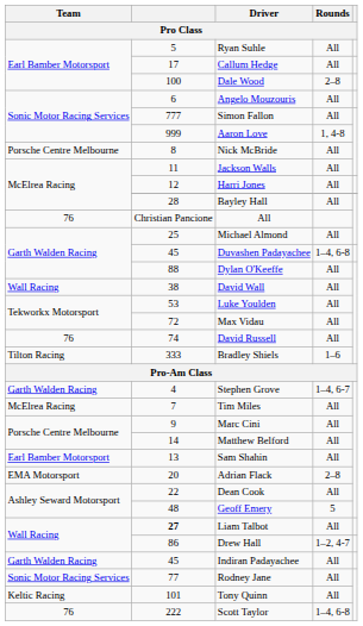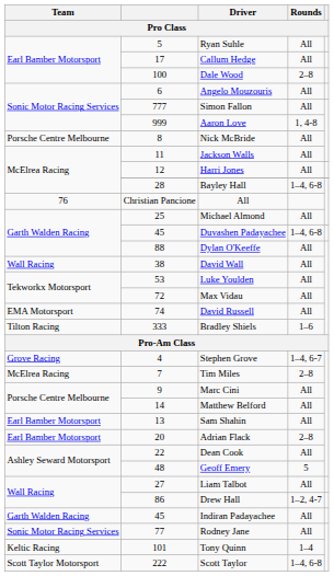Bayley Hall | Rounds: All -> 1–4, 6-8
David Russell | Team: 76 -> EMA Motorsport
Stephen Grove | Team: Garth Walden Racing -> Grove Racing
Tim Miles | Rounds: All -> 2–8
Adrian Flack | Team: EMA Motorsport -> Earl Bamber Motorsport
Liam Talbot | column 2: bold -> normal
Tony Quinn | Rounds: All -> 1–4
Scott Taylor | Team: 76 -> Scott Taylor Motorsport
